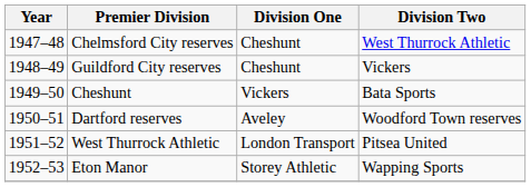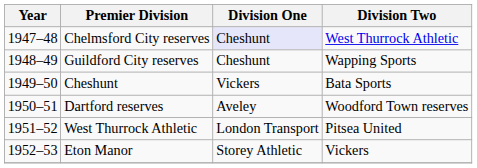Chelmsford City reserves | Division One: no background -> lavender background
Guildford City reserves | Division Two: Vickers -> Wapping Sports
Eton Manor | Division Two: Wapping Sports -> Vickers
